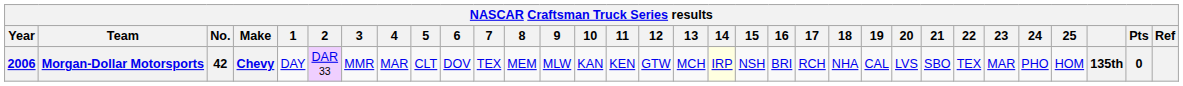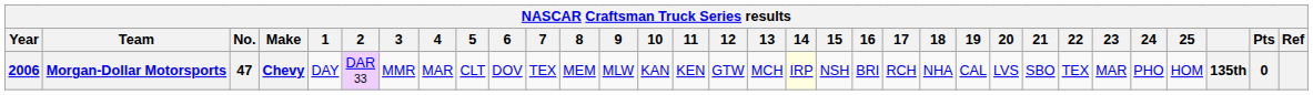Morgan-Dollar Motorsports | No.: 42 -> 47
